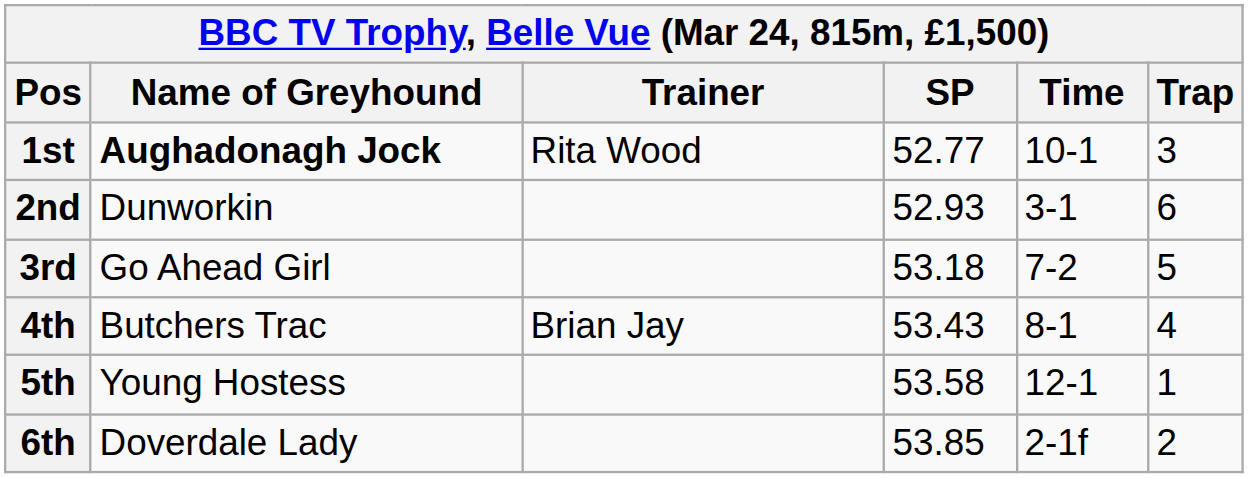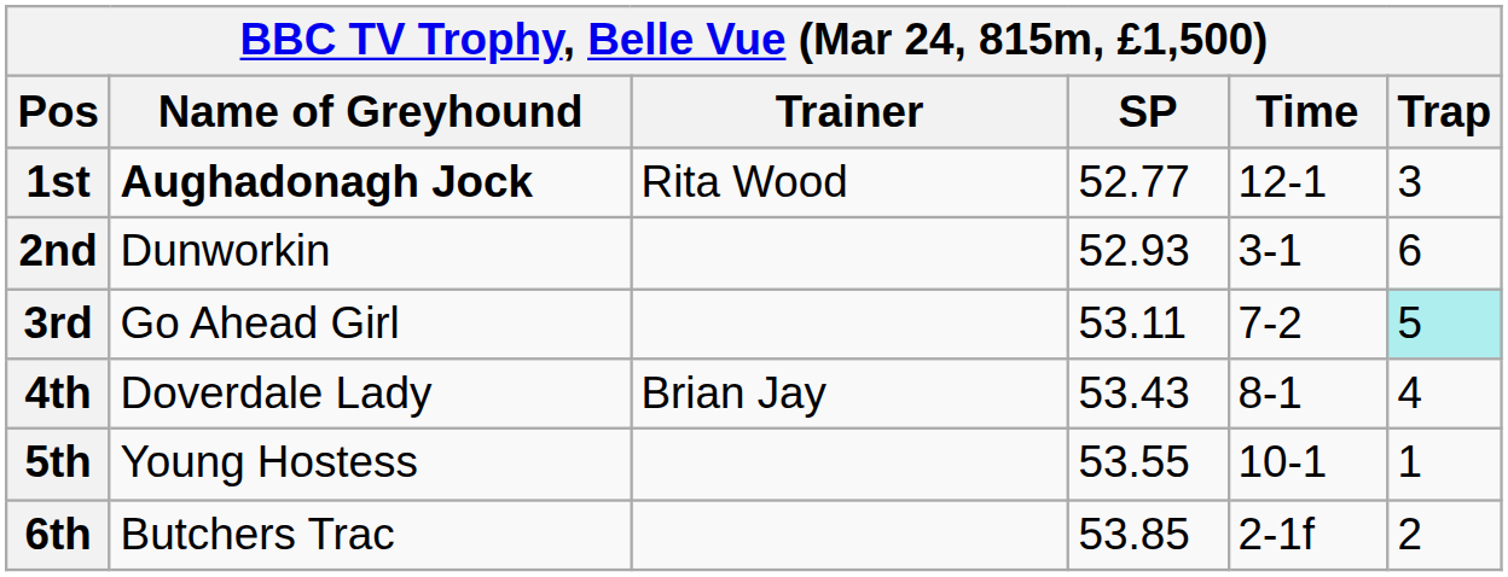1st | Time: 10-1 -> 12-1
3rd | SP: 53.18 -> 53.11
3rd | Trap: no background -> paleturquoise background
4th | Name of Greyhound: Butchers Trac -> Doverdale Lady
5th | SP: 53.58 -> 53.55
5th | Time: 12-1 -> 10-1
6th | Name of Greyhound: Doverdale Lady -> Butchers Trac
